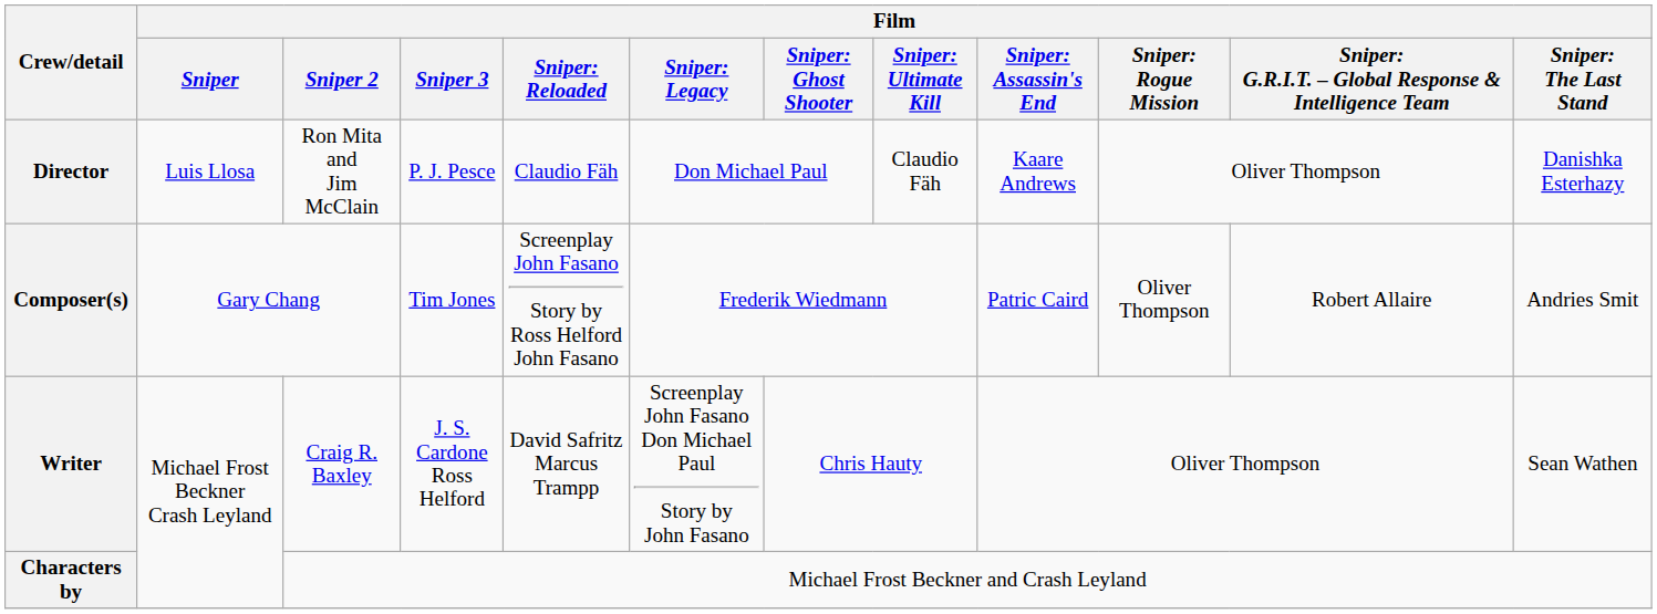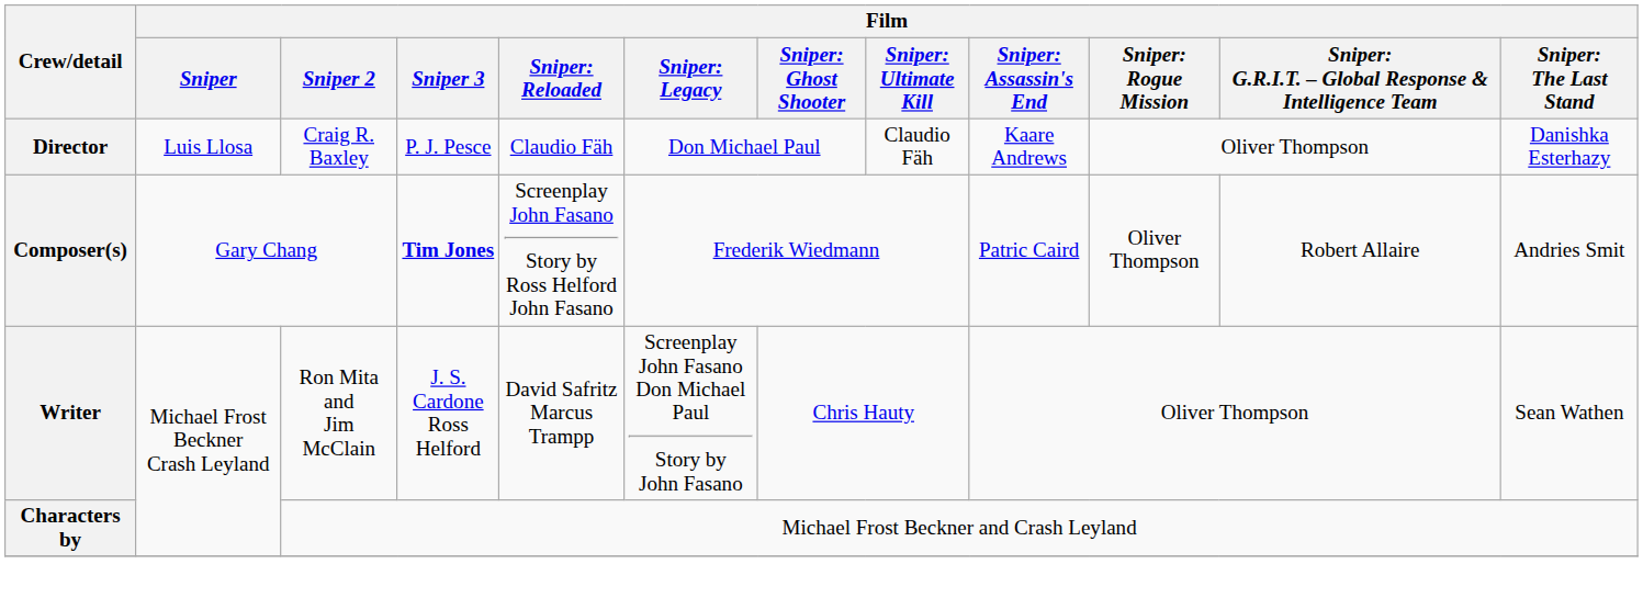Director | Film / Sniper 2: Ron Mita and Jim McClain -> Craig R. Baxley
Composer(s) | Film / Sniper 3: normal -> bold
Writer | Film / Sniper 2: Craig R. Baxley -> Ron Mita and Jim McClain
